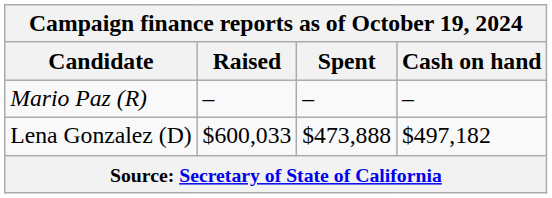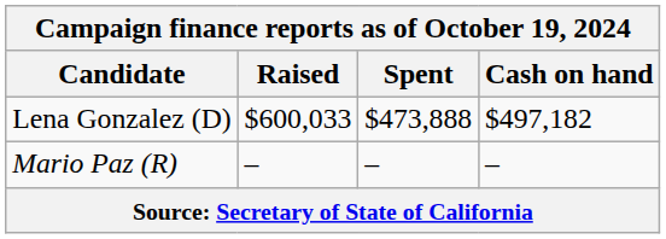rows swapped: Lena Gonzalez (D) <-> Mario Paz (R)
